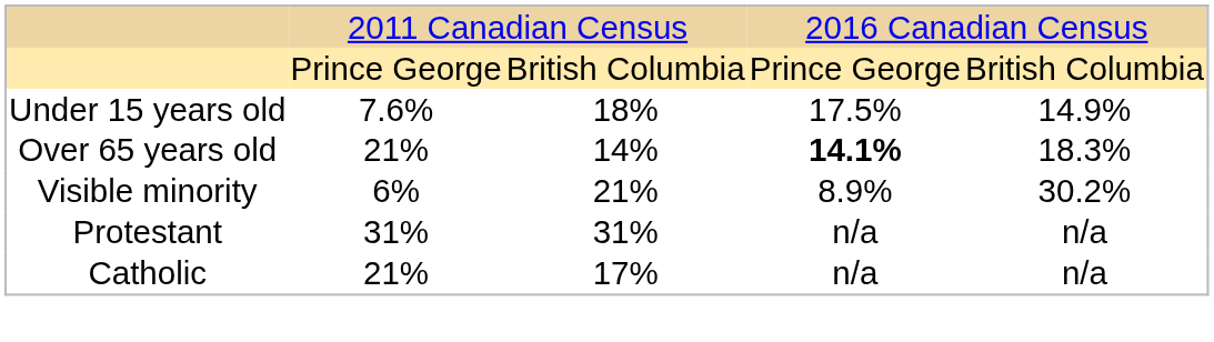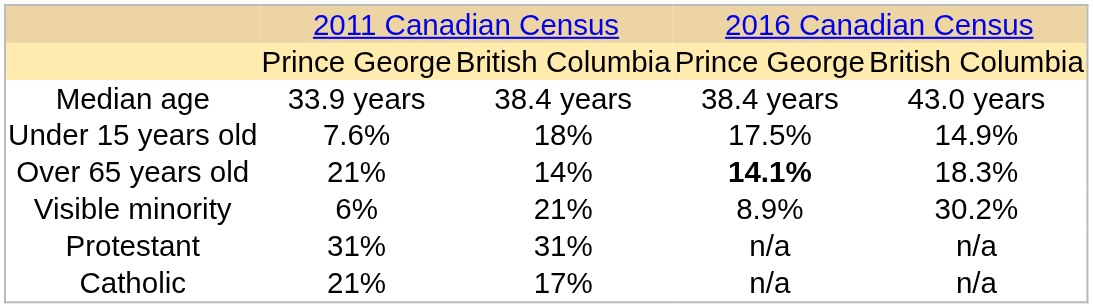+ row: Median age | 33.9 years | 38.4 years | 38.4 years | 43.0 years
